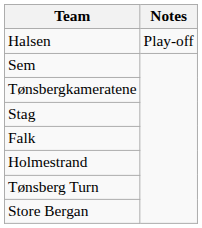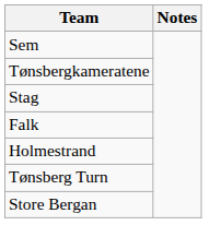- row: Halsen | Play-off
